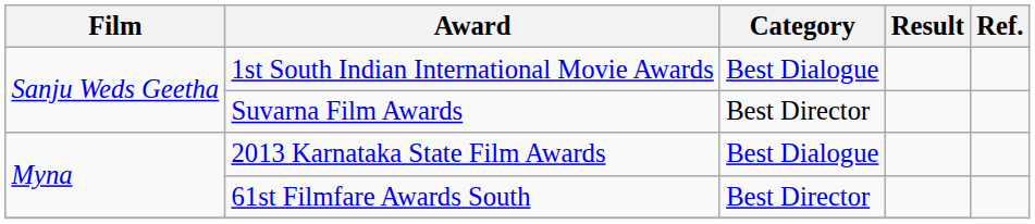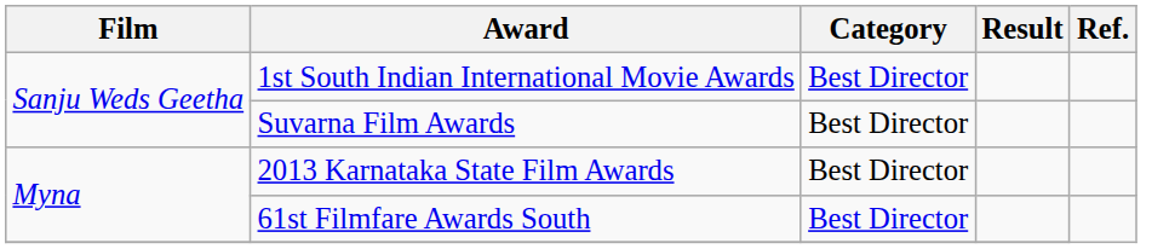1st South Indian International Movie Awards | Category: Best Dialogue -> Best Director
2013 Karnataka State Film Awards | Category: Best Dialogue -> Best Director
